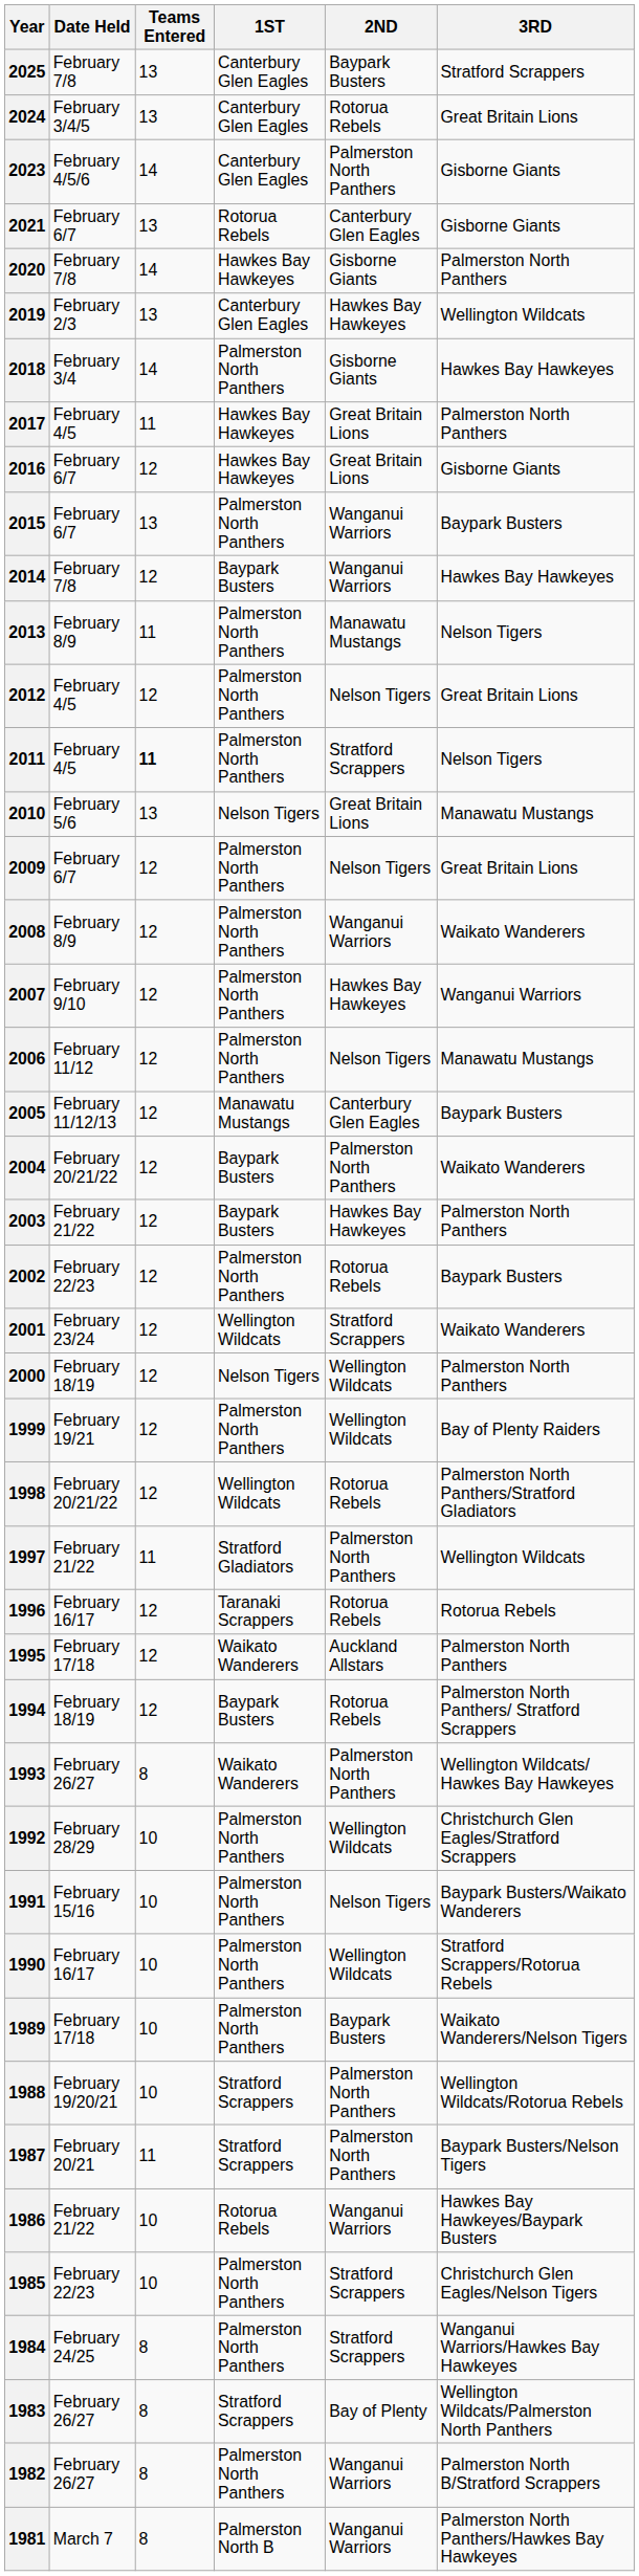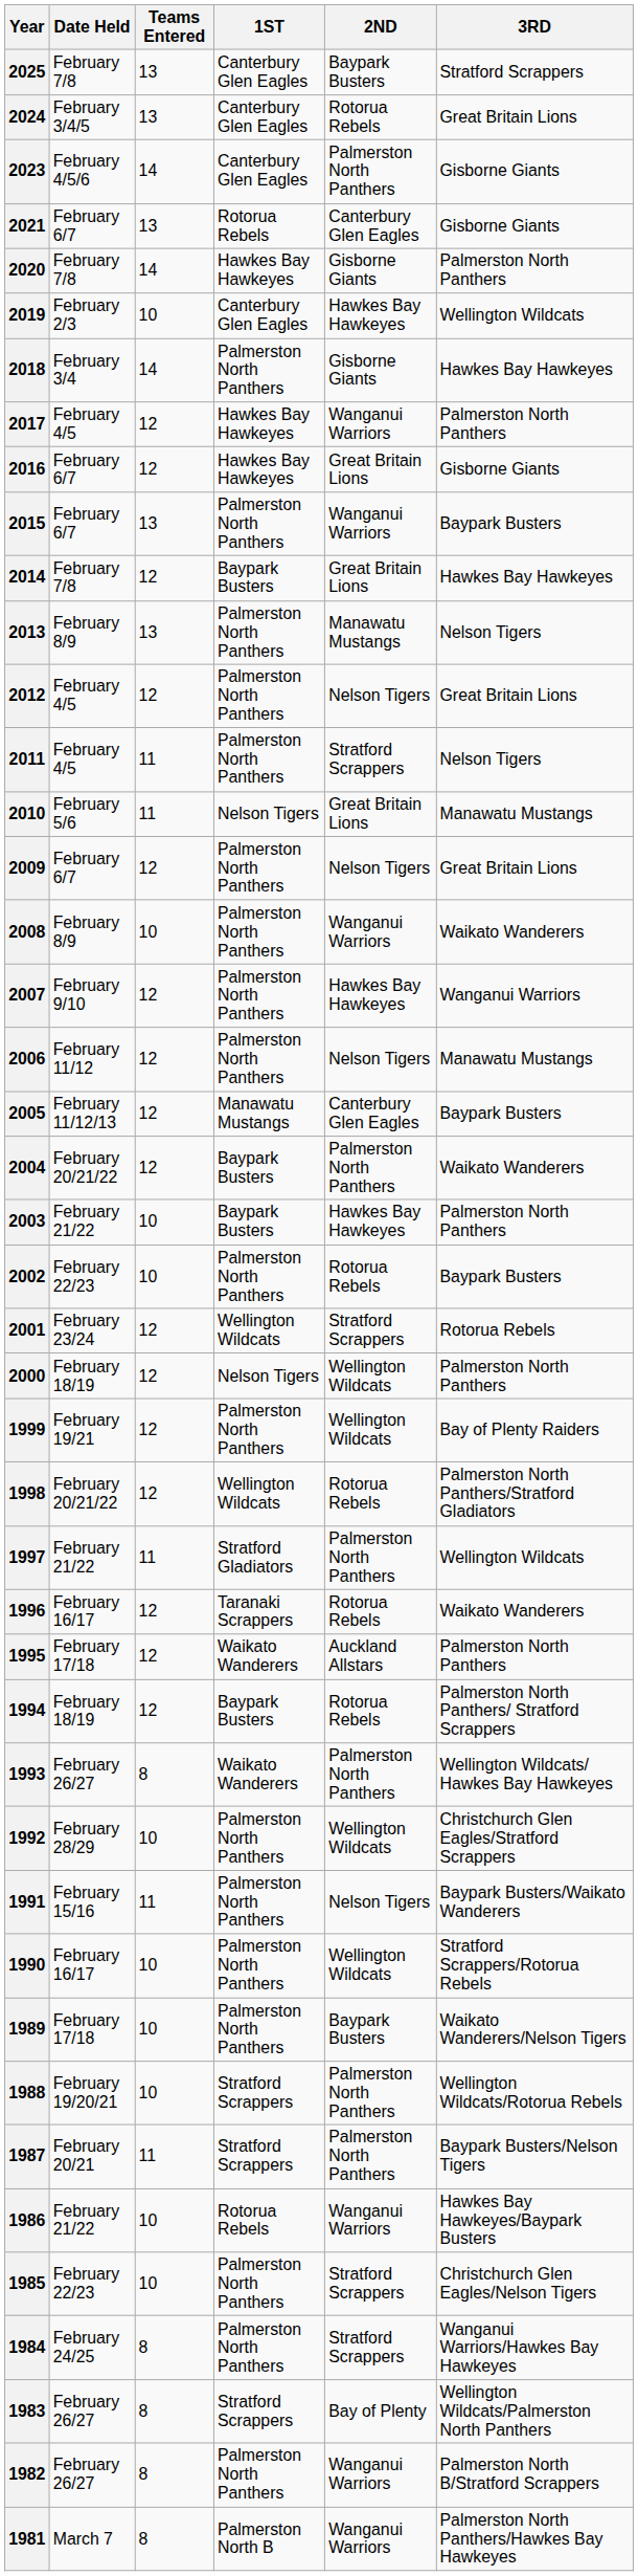2019 | Teams Entered: 13 -> 10
2017 | Teams Entered: 11 -> 12
2017 | 2ND: Great Britain Lions -> Wanganui Warriors
2014 | 2ND: Wanganui Warriors -> Great Britain Lions
2013 | Teams Entered: 11 -> 13
2011 | Teams Entered: bold -> normal
2010 | Teams Entered: 13 -> 11
2008 | Teams Entered: 12 -> 10
2003 | Teams Entered: 12 -> 10
2002 | Teams Entered: 12 -> 10
2001 | 3RD: Waikato Wanderers -> Rotorua Rebels
1996 | 3RD: Rotorua Rebels -> Waikato Wanderers
1991 | Teams Entered: 10 -> 11
